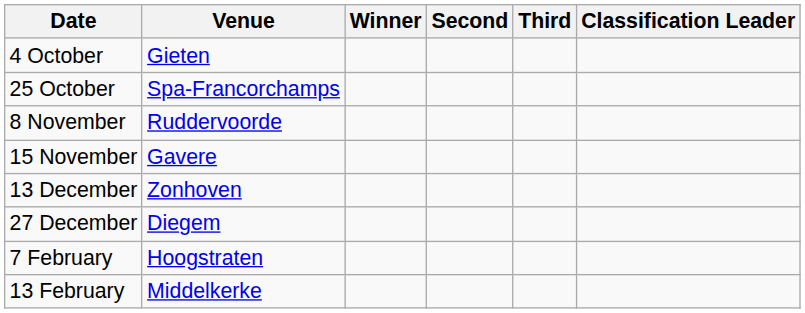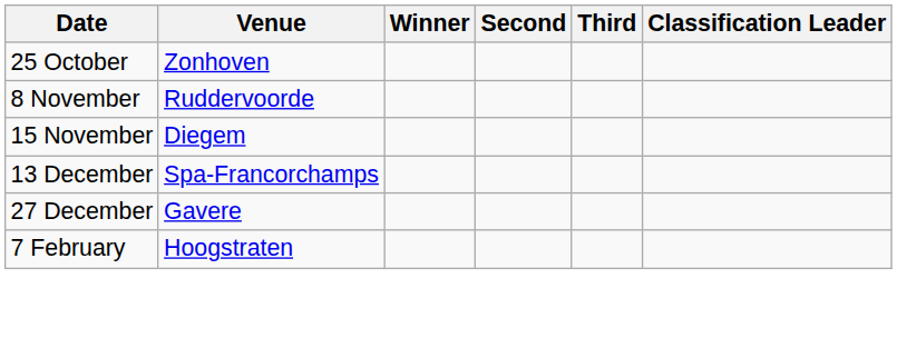- row: 4 October | Gieten
25 October | Venue: Spa-Francorchamps -> Zonhoven
15 November | Venue: Gavere -> Diegem
13 December | Venue: Zonhoven -> Spa-Francorchamps
27 December | Venue: Diegem -> Gavere
- row: 13 February | Middelkerke
